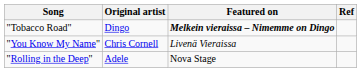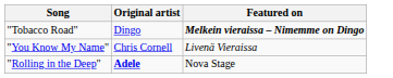- column: Ref
"Rolling in the Deep" | Original artist: normal -> bold
